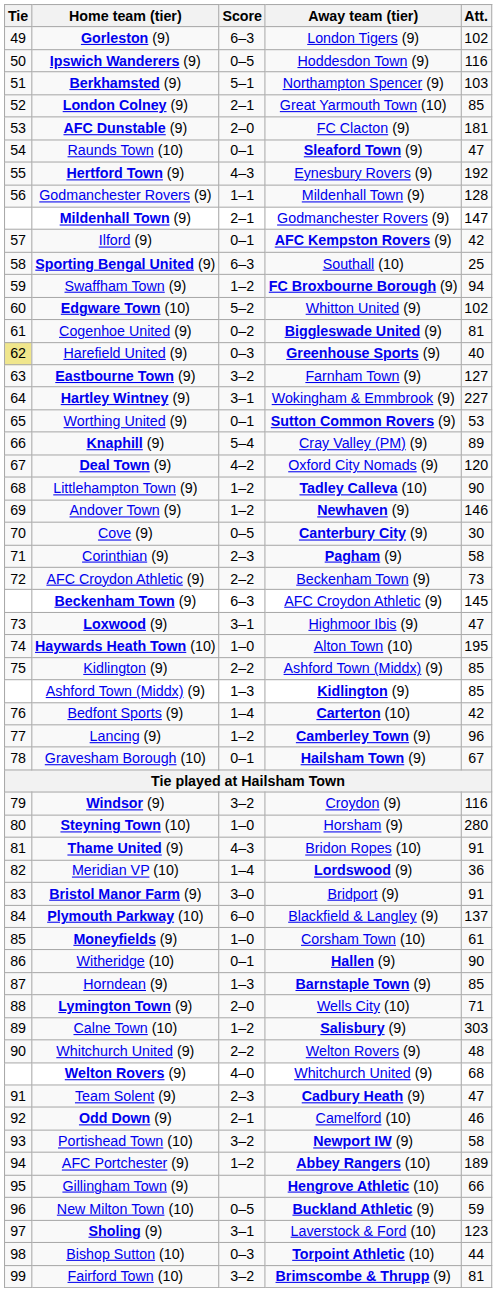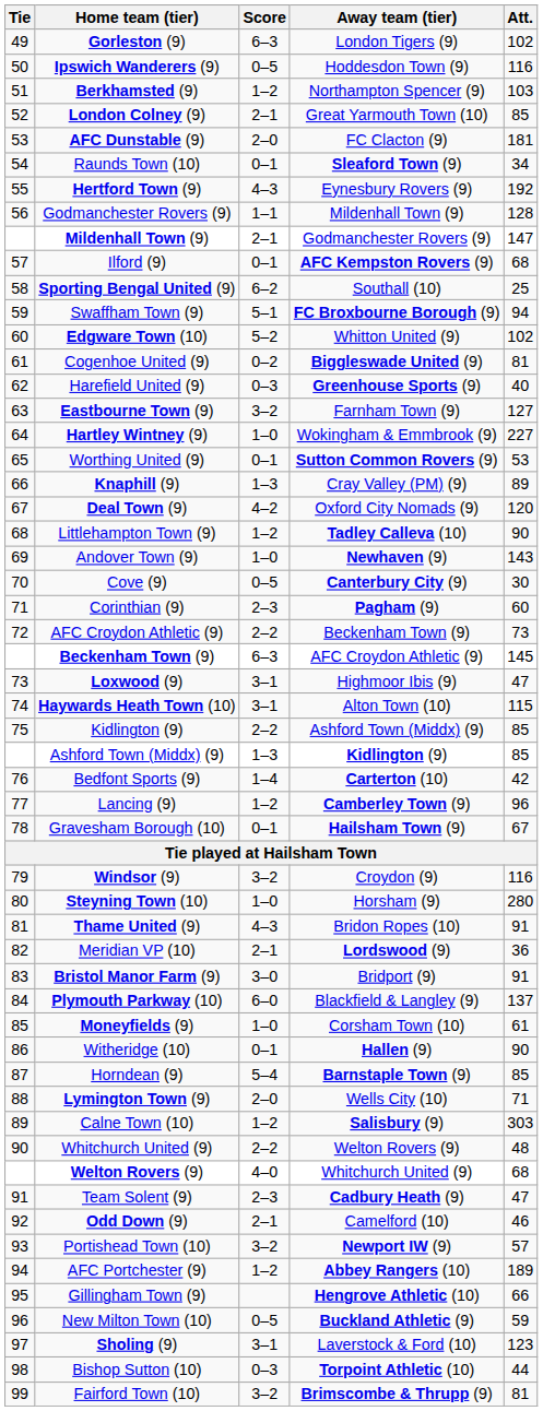Berkhamsted (9) | Score: 5–1 -> 1–2
Raunds Town (10) | Att.: 47 -> 34
Ilford (9) | Att.: 42 -> 68
Sporting Bengal United (9) | Score: 6–3 -> 6–2
Swaffham Town (9) | Score: 1–2 -> 5–1
Harefield United (9) | Tie: khaki background -> no background
Hartley Wintney (9) | Score: 3–1 -> 1–0
Knaphill (9) | Score: 5–4 -> 1–3
Andover Town (9) | Score: 1–2 -> 1–0
Andover Town (9) | Att.: 146 -> 143
Corinthian (9) | Att.: 58 -> 60
Haywards Heath Town (10) | Score: 1–0 -> 3–1
Haywards Heath Town (10) | Att.: 195 -> 115
Meridian VP (10) | Score: 1–4 -> 2–1
Horndean (9) | Score: 1–3 -> 5–4
Portishead Town (10) | Att.: 58 -> 57
